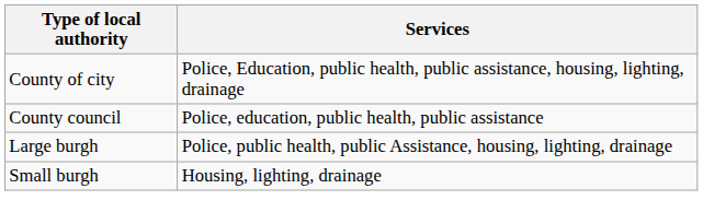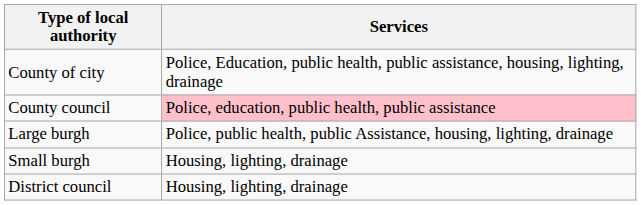County council | Services: no background -> pink background
+ row: District council | Housing, lighting, drainage
